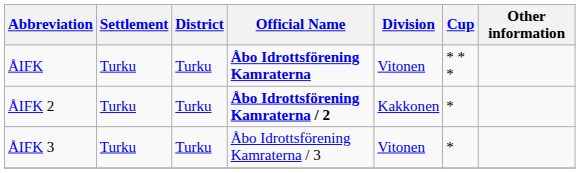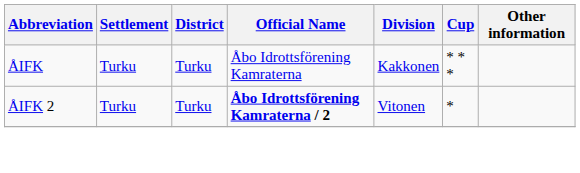ÅIFK | Official Name: bold -> normal
ÅIFK | Division: Vitonen -> Kakkonen
ÅIFK 2 | Division: Kakkonen -> Vitonen
- row: ÅIFK 3 | Turku | Turku | Åbo Idrottsförening Kamraterna / 3 | Vitonen | *
